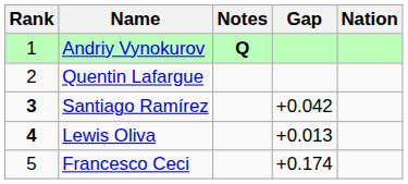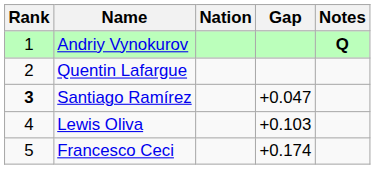columns swapped: Nation <-> Notes
Santiago Ramírez | Gap: +0.042 -> +0.047
Lewis Oliva | Rank: bold -> normal
Lewis Oliva | Gap: +0.013 -> +0.103
